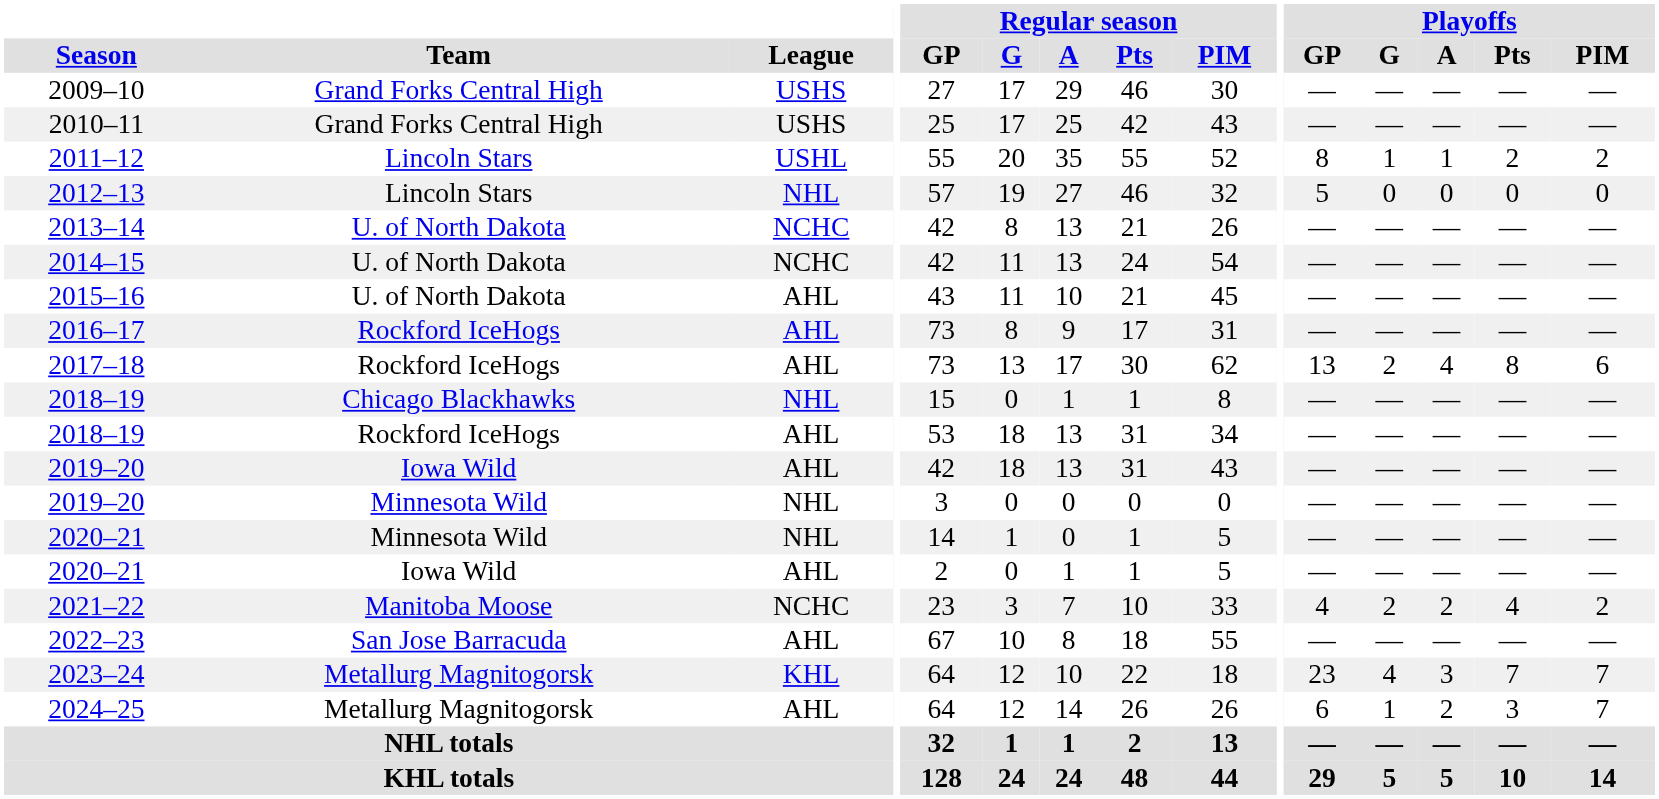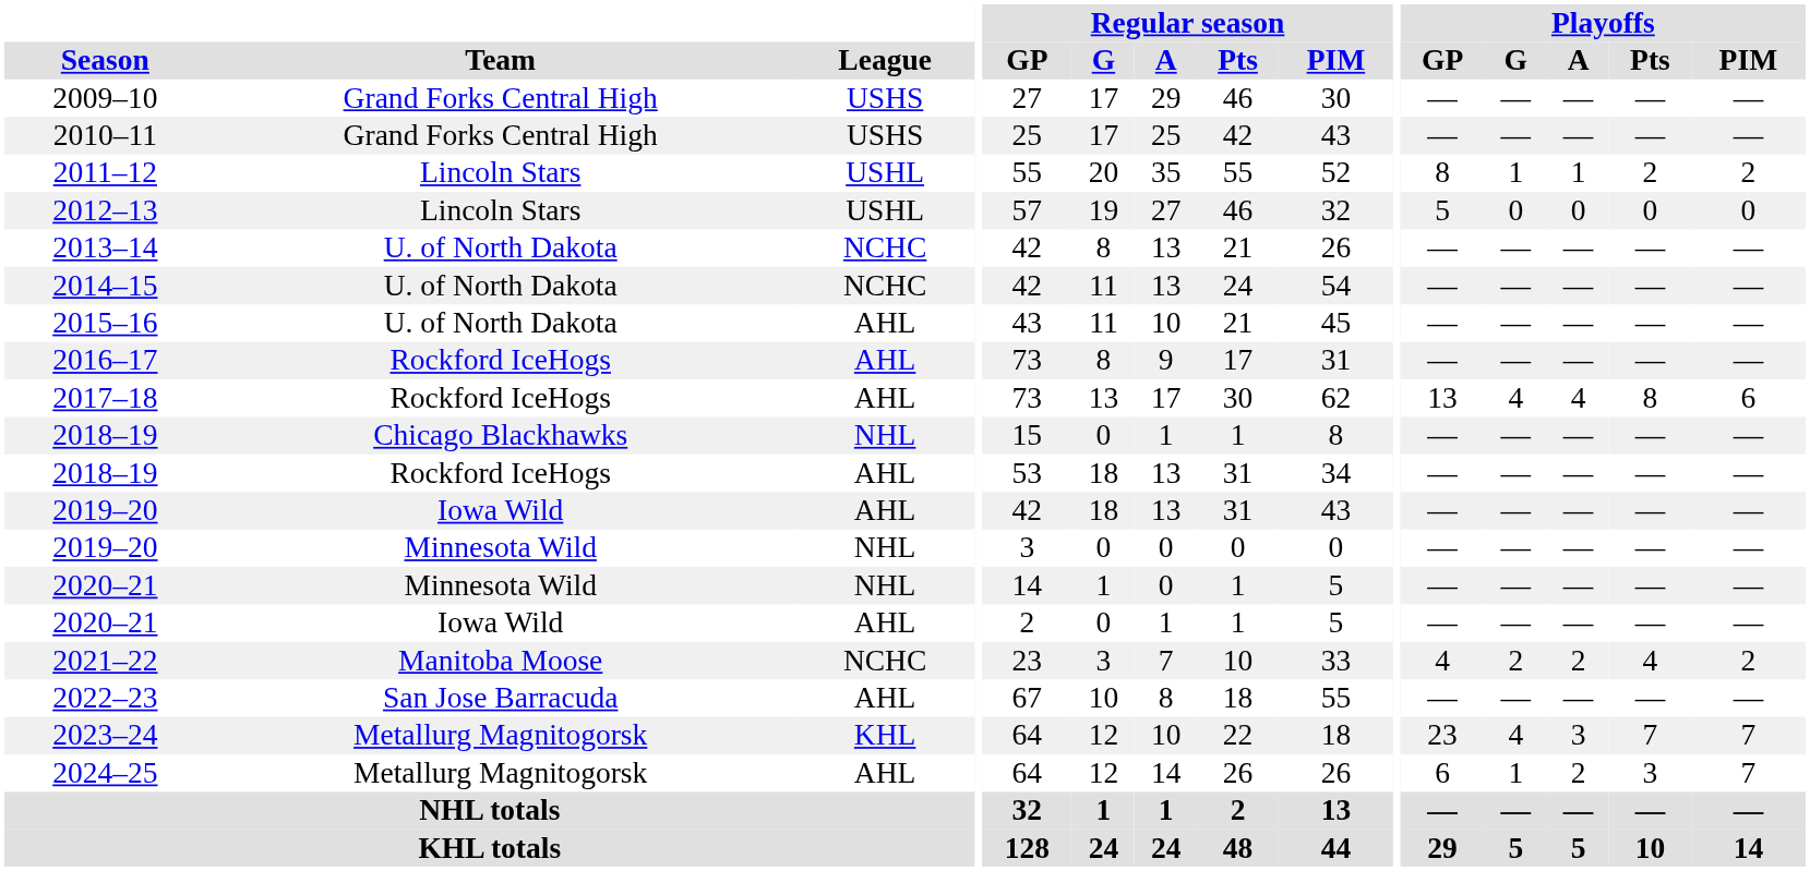2012–13 | League: NHL -> USHL
2017–18 | Playoffs / G: 2 -> 4
